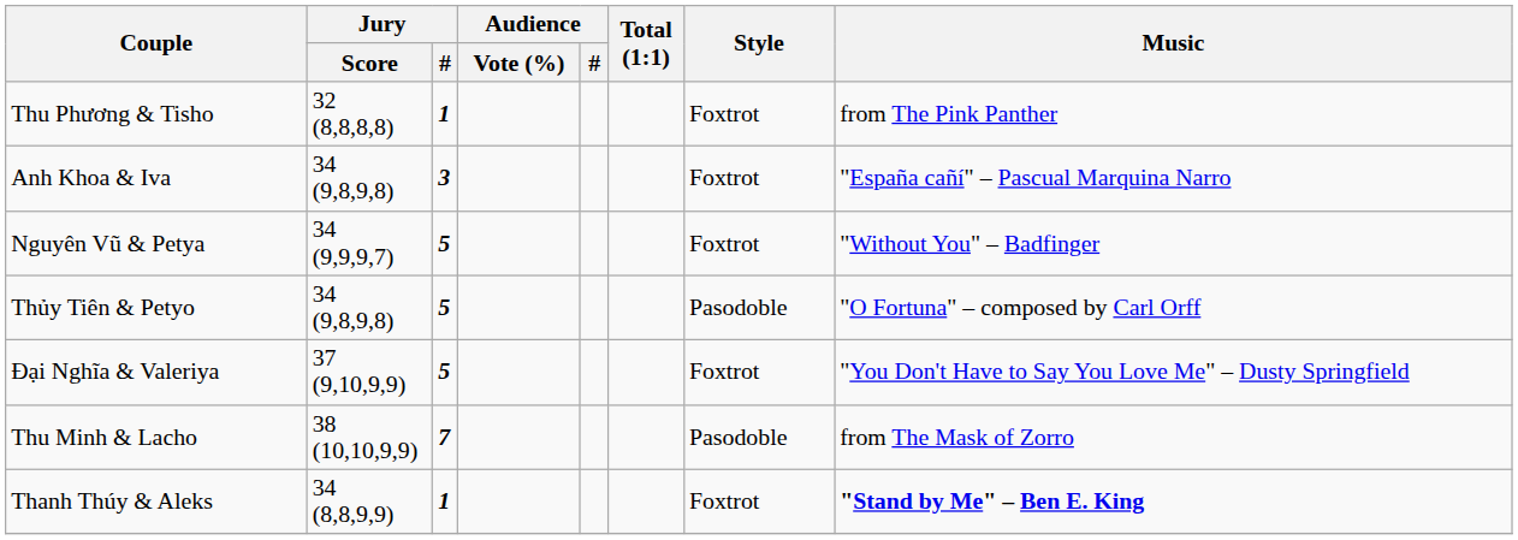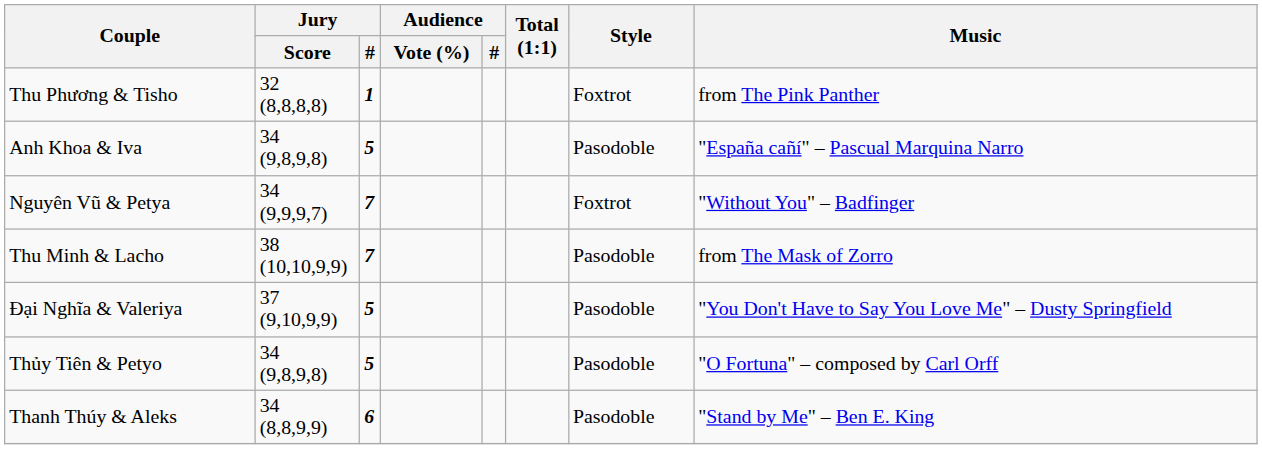Anh Khoa & Iva | Jury / #: 3 -> 5
Anh Khoa & Iva | Style: Foxtrot -> Pasodoble
Nguyên Vũ & Petya | Jury / #: 5 -> 7
rows swapped: Thu Minh & Lacho <-> Thủy Tiên & Petyo
Đại Nghĩa & Valeriya | Style: Foxtrot -> Pasodoble
Thanh Thúy & Aleks | Jury / #: 1 -> 6
Thanh Thúy & Aleks | Style: Foxtrot -> Pasodoble
Thanh Thúy & Aleks | Music: bold -> normal
